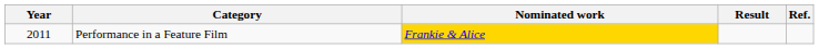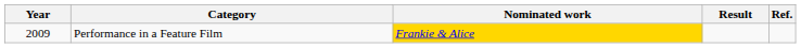Performance in a Feature Film | Year: 2011 -> 2009
